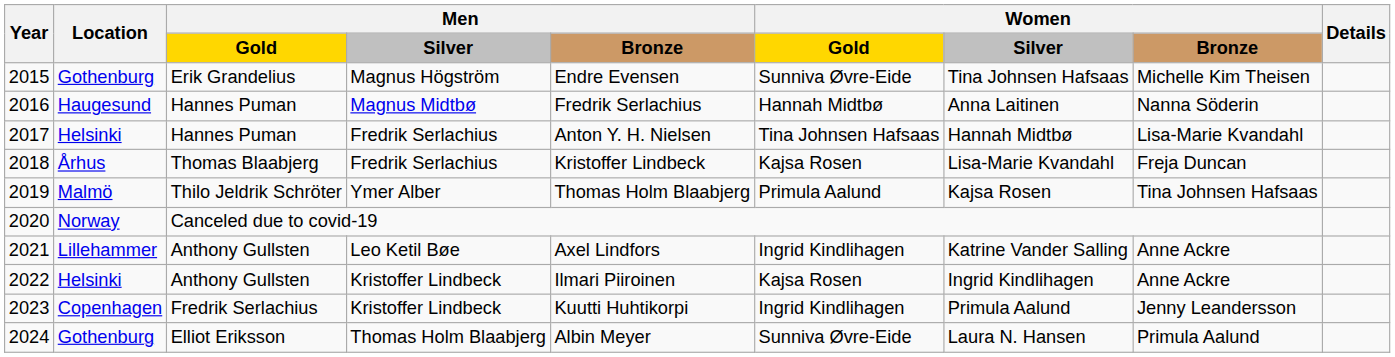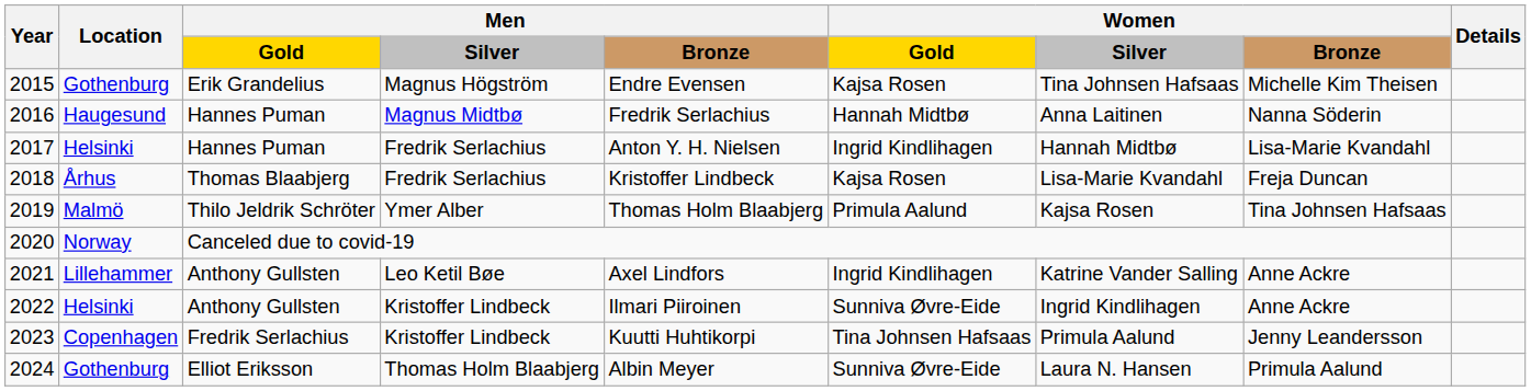2015 | column 6: Sunniva Øvre-Eide -> Kajsa Rosen
2017 | column 6: Tina Johnsen Hafsaas -> Ingrid Kindlihagen
2022 | column 6: Kajsa Rosen -> Sunniva Øvre-Eide
2023 | column 6: Ingrid Kindlihagen -> Tina Johnsen Hafsaas
